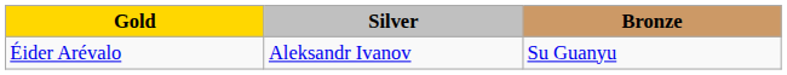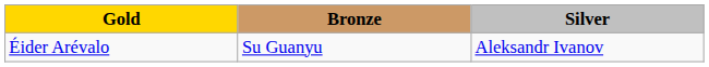columns swapped: Silver <-> Bronze
